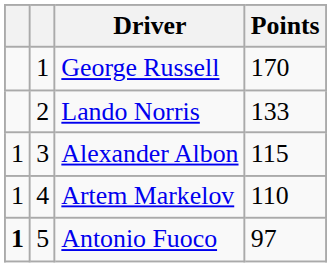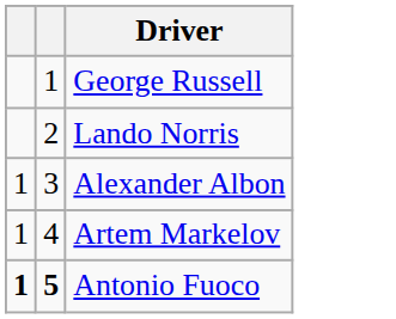- column: Points | 170 | 133 | 115 | 110 | 97
Antonio Fuoco | column 2: normal -> bold
